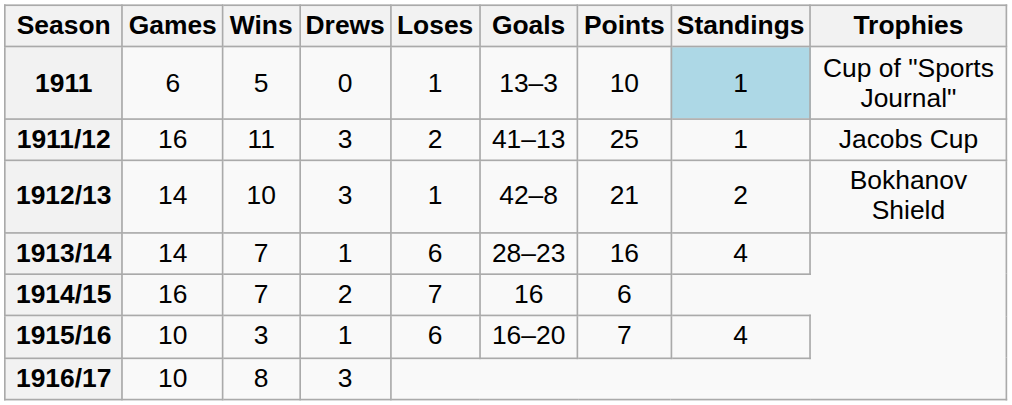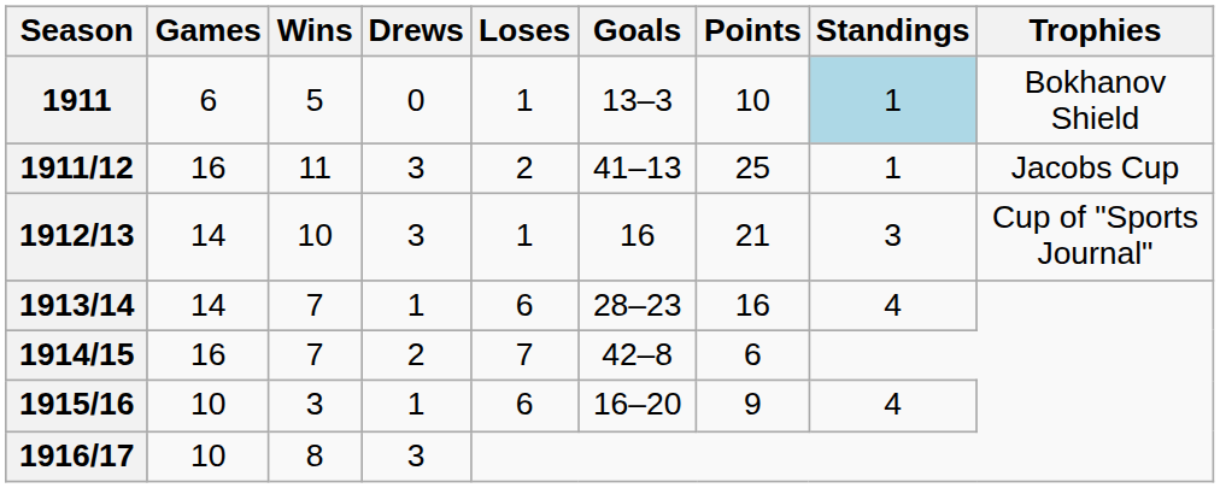1911 | Trophies: Cup of "Sports Journal" -> Bokhanov Shield
1912/13 | Goals: 42–8 -> 16
1912/13 | Standings: 2 -> 3
1912/13 | Trophies: Bokhanov Shield -> Cup of "Sports Journal"
1914/15 | Goals: 16 -> 42–8
1915/16 | Points: 7 -> 9
